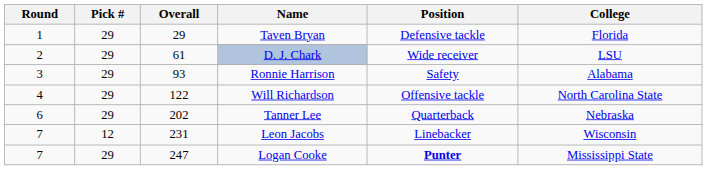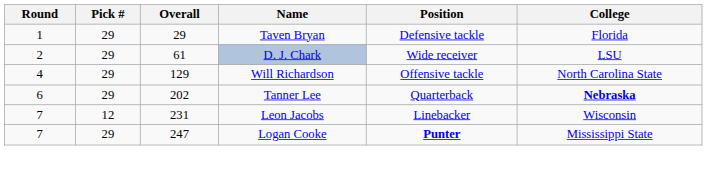- row: 3 | 29 | 93 | Ronnie Harrison | Safety | Alabama
Will Richardson | Overall: 122 -> 129
Tanner Lee | College: normal -> bold
